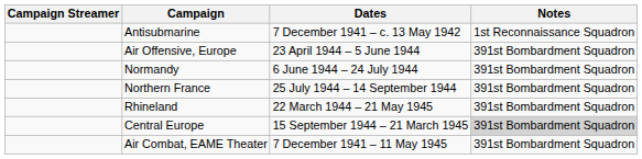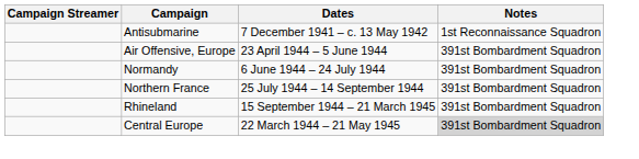Rhineland | Dates: 22 March 1944 – 21 May 1945 -> 15 September 1944 – 21 March 1945
Central Europe | Dates: 15 September 1944 – 21 March 1945 -> 22 March 1944 – 21 May 1945
- row: Air Combat, EAME Theater | 7 December 1941 – 11 May 1945 | 391st Bombardment Squadron
